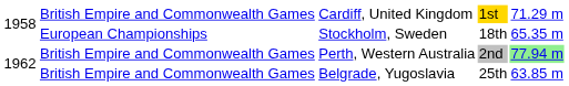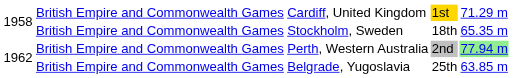Stockholm, Sweden | column 2: European Championships -> British Empire and Commonwealth Games
